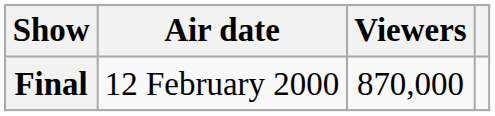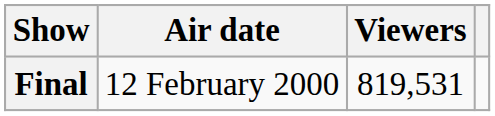Final | Viewers: 870,000 -> 819,531
